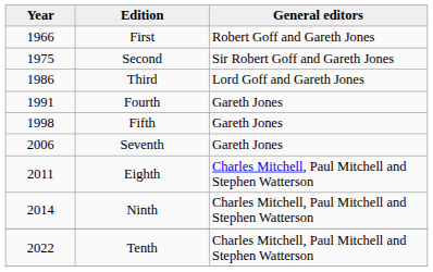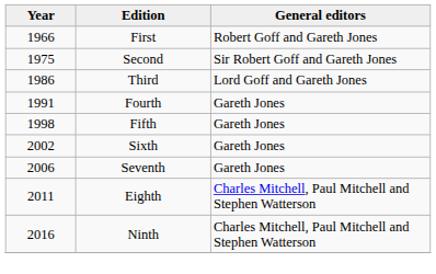+ row: 2002 | Sixth | Gareth Jones
Ninth | Year: 2014 -> 2016
- row: 2022 | Tenth | Charles Mitchell, Paul Mitchell and Stephen Watterson
